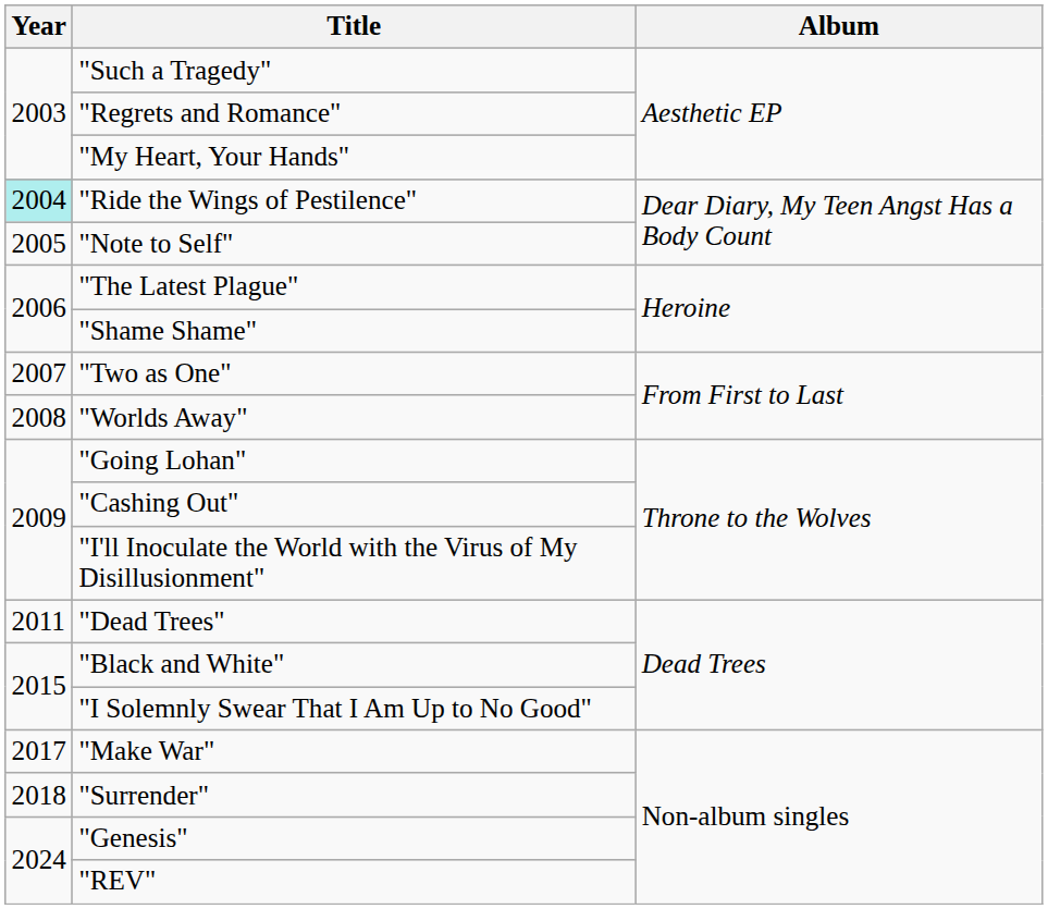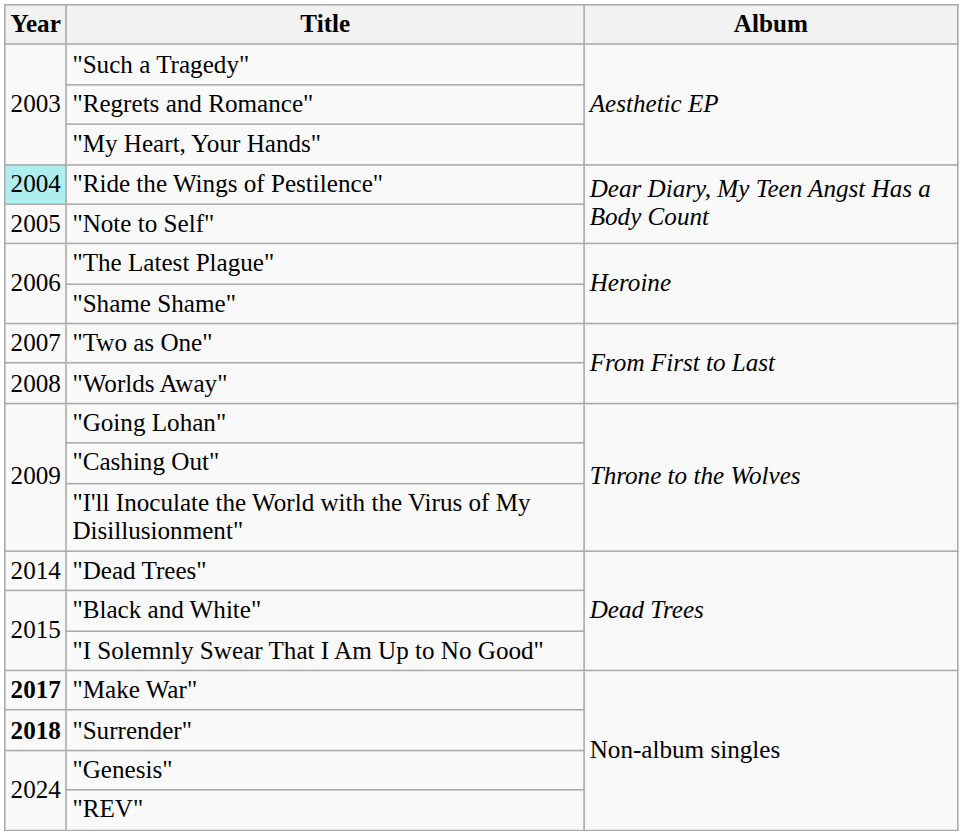"Dead Trees" | Year: 2011 -> 2014
"Make War" | Year: normal -> bold
"Surrender" | Year: normal -> bold
